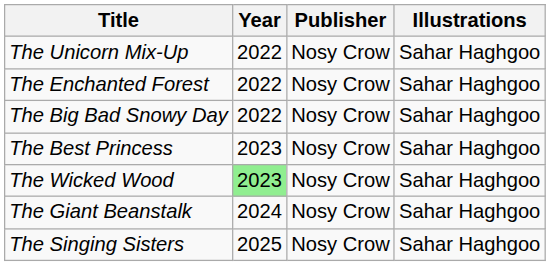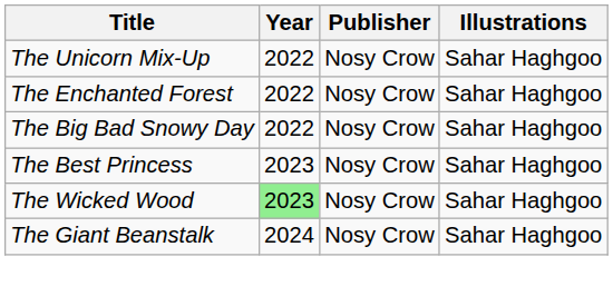- row: The Singing Sisters | 2025 | Nosy Crow | Sahar Haghgoo
